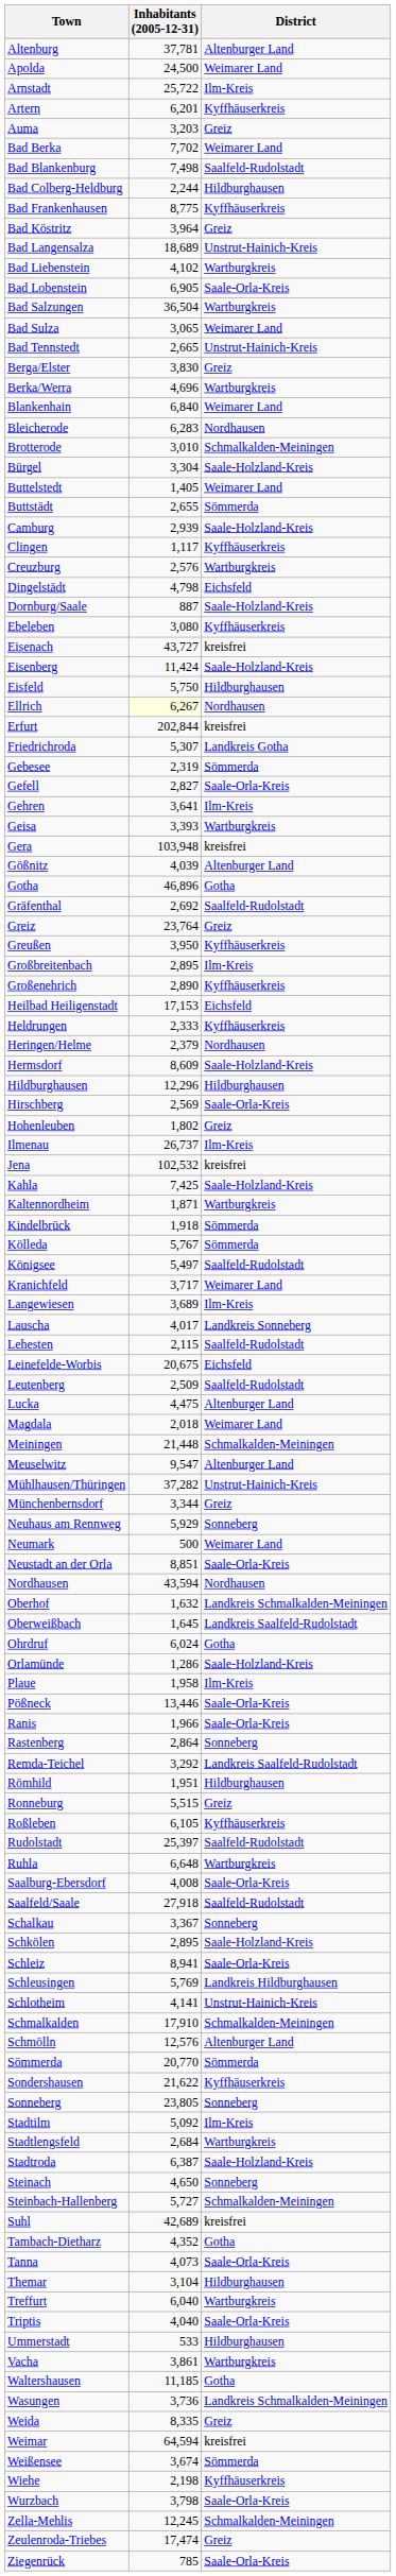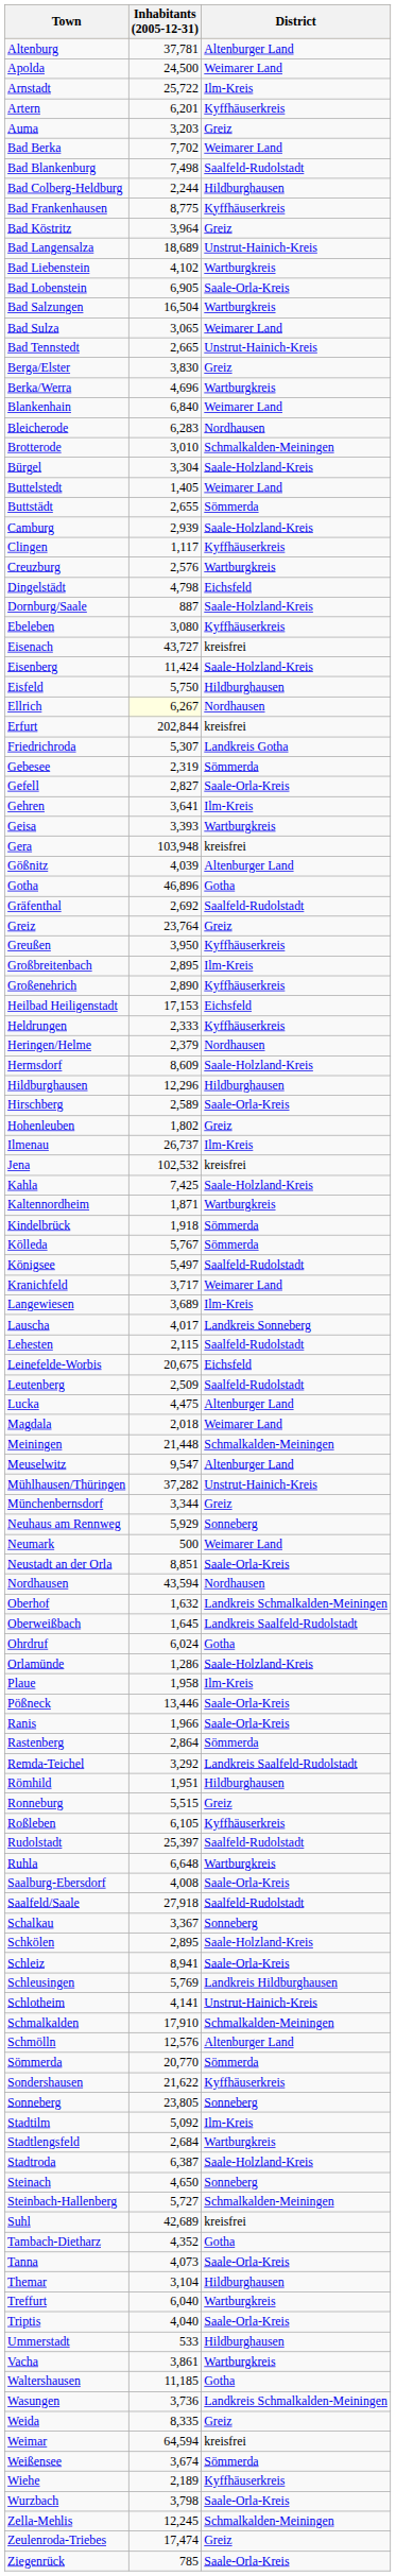Bad Salzungen | Inhabitants (2005-12-31): 36,504 -> 16,504
Hirschberg | Inhabitants (2005-12-31): 2,569 -> 2,589
Rastenberg | District: Sonneberg -> Sömmerda
Wiehe | Inhabitants (2005-12-31): 2,198 -> 2,189
